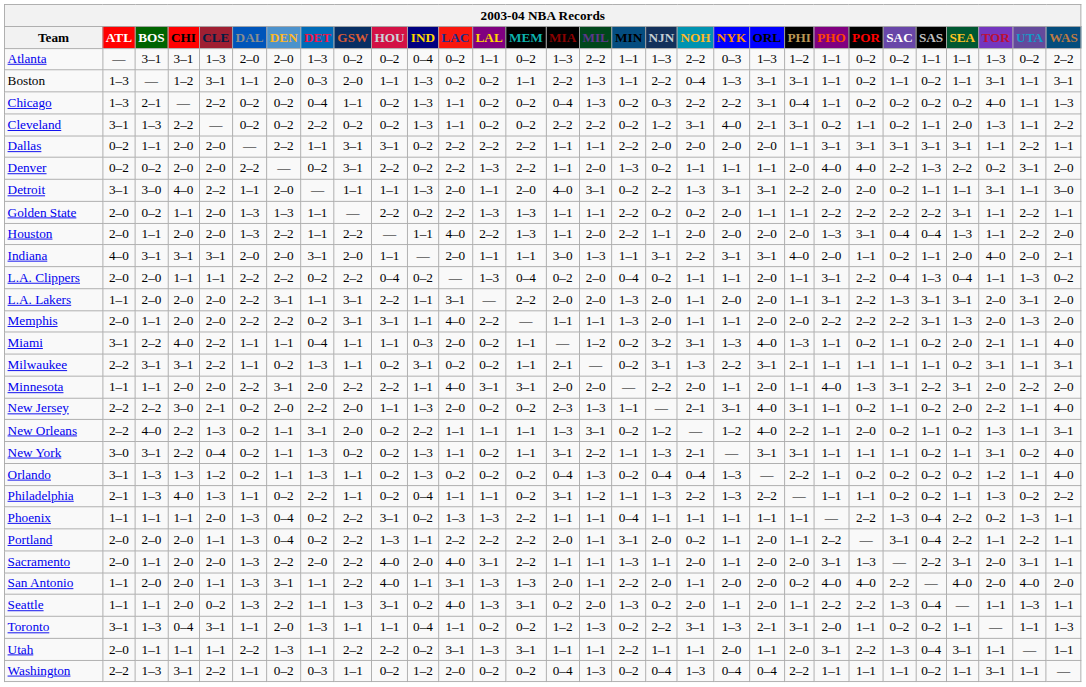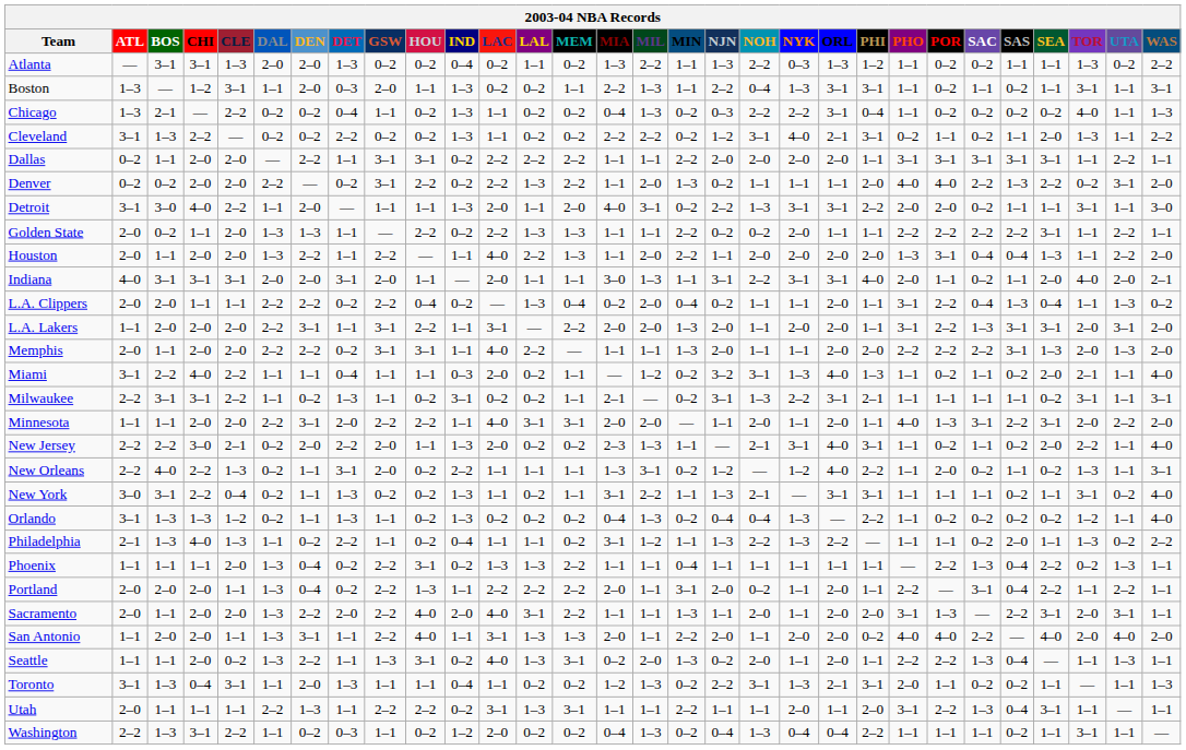Minnesota | NJN: 2–2 -> 1–1
Philadelphia | SAS: 0–2 -> 2–0
